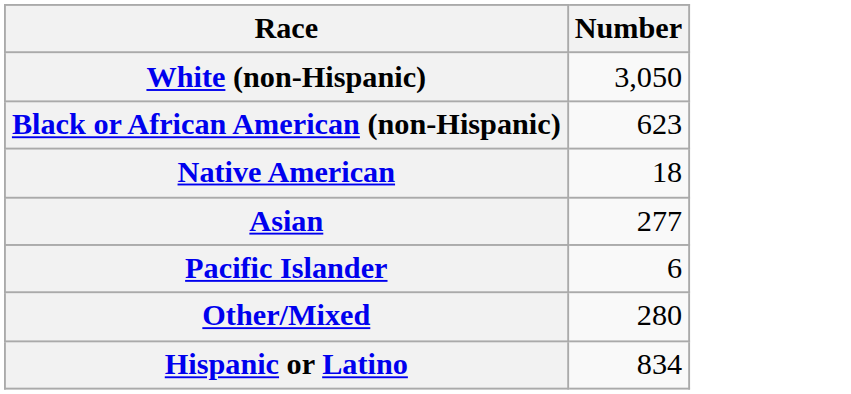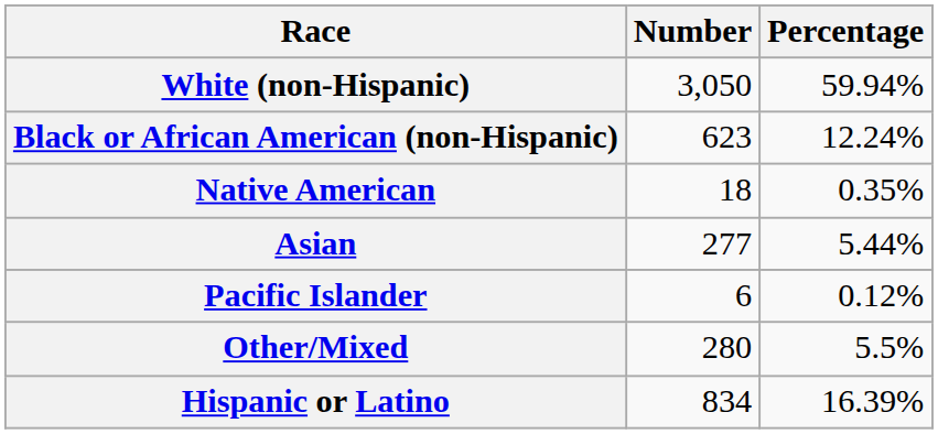+ column: Percentage | 59.94% | 12.24% | 0.35% | 5.44% | 0.12% | 5.5% | 16.39%
